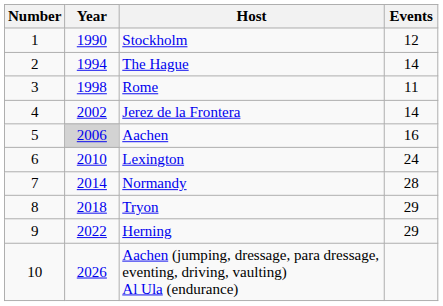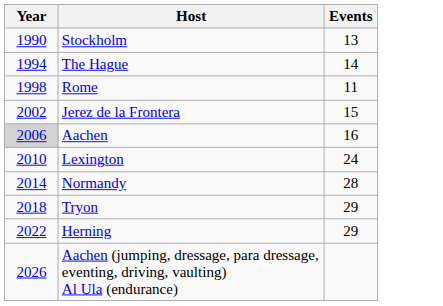- column: Number | 1 | 2 | 3 | 4 | 5 | 6 | 7 | 8 | 9 | 10
Stockholm | Events: 12 -> 13
Jerez de la Frontera | Events: 14 -> 15
